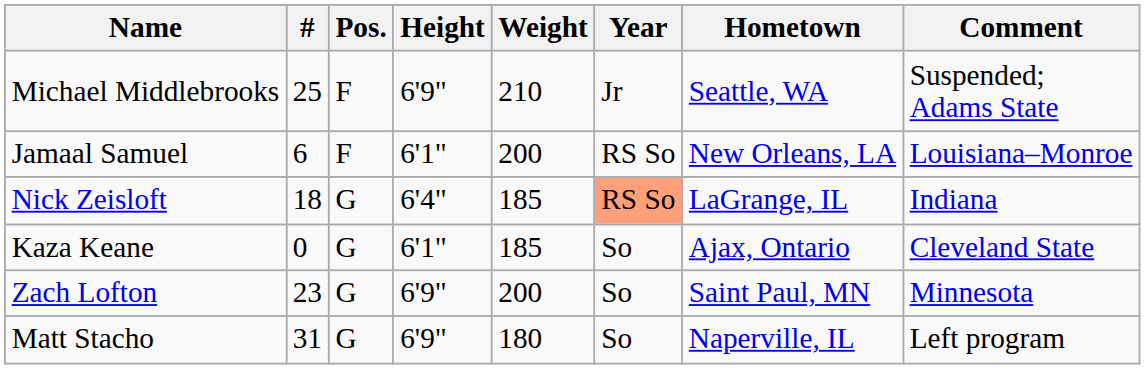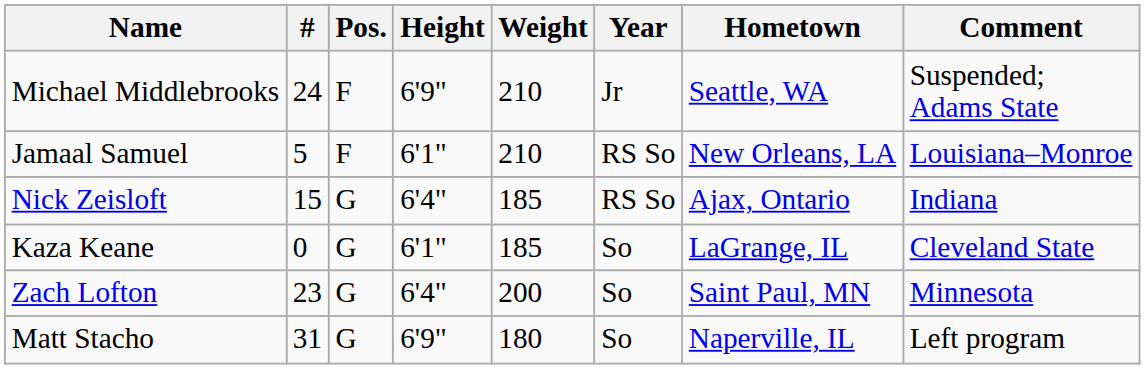Michael Middlebrooks | #: 25 -> 24
Jamaal Samuel | #: 6 -> 5
Jamaal Samuel | Weight: 200 -> 210
Nick Zeisloft | #: 18 -> 15
Nick Zeisloft | Year: lightsalmon background -> no background
Nick Zeisloft | Hometown: LaGrange, IL -> Ajax, Ontario
Kaza Keane | Hometown: Ajax, Ontario -> LaGrange, IL
Zach Lofton | Height: 6'9" -> 6'4"
